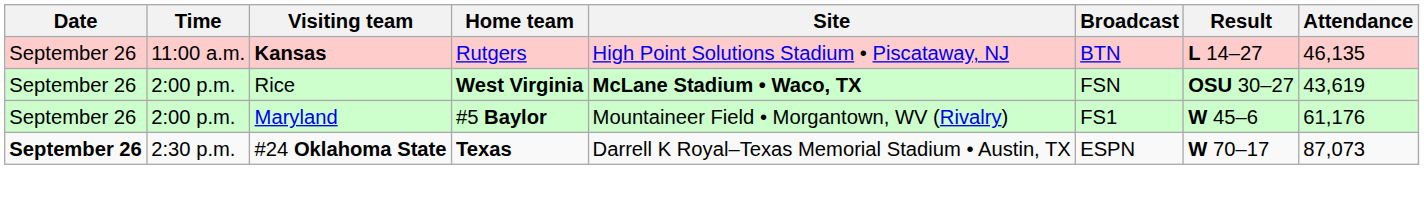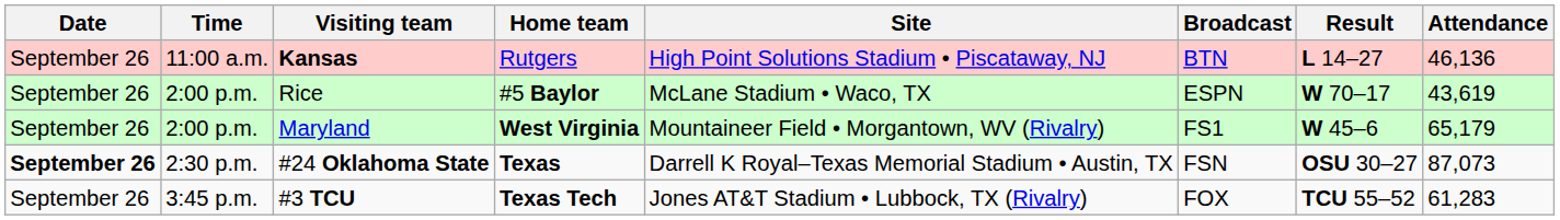Kansas | Attendance: 46,135 -> 46,136
Rice | Home team: West Virginia -> #5 Baylor
Rice | Site: bold -> normal
Rice | Broadcast: FSN -> ESPN
Rice | Result: OSU 30–27 -> W 70–17
Maryland | Home team: #5 Baylor -> West Virginia
Maryland | Attendance: 61,176 -> 65,179
#24 Oklahoma State | Broadcast: ESPN -> FSN
#24 Oklahoma State | Result: W 70–17 -> OSU 30–27
+ row: September 26 | 3:45 p.m. | #3 TCU | Texas Tech | Jones AT&T Stadium • Lubbock, TX (Rivalry) | FOX | TCU 55–52 | 61,283
